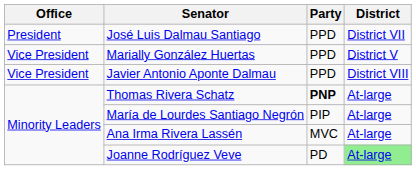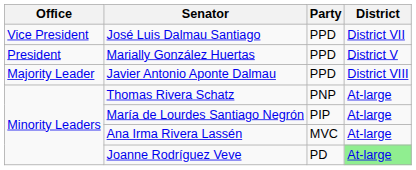José Luis Dalmau Santiago | Office: President -> Vice President
Marially González Huertas | Office: Vice President -> President
Javier Antonio Aponte Dalmau | Office: Vice President -> Majority Leader
Thomas Rivera Schatz | Party: bold -> normal
